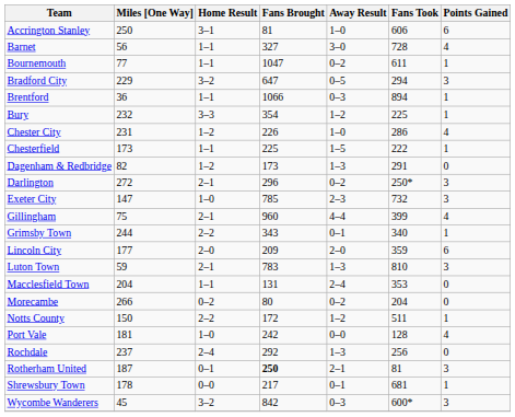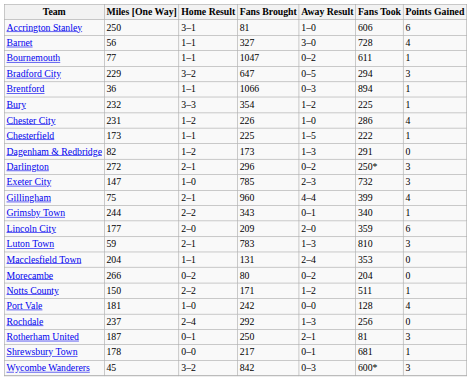Notts County | Fans Brought: 172 -> 171
Rotherham United | Fans Brought: bold -> normal
